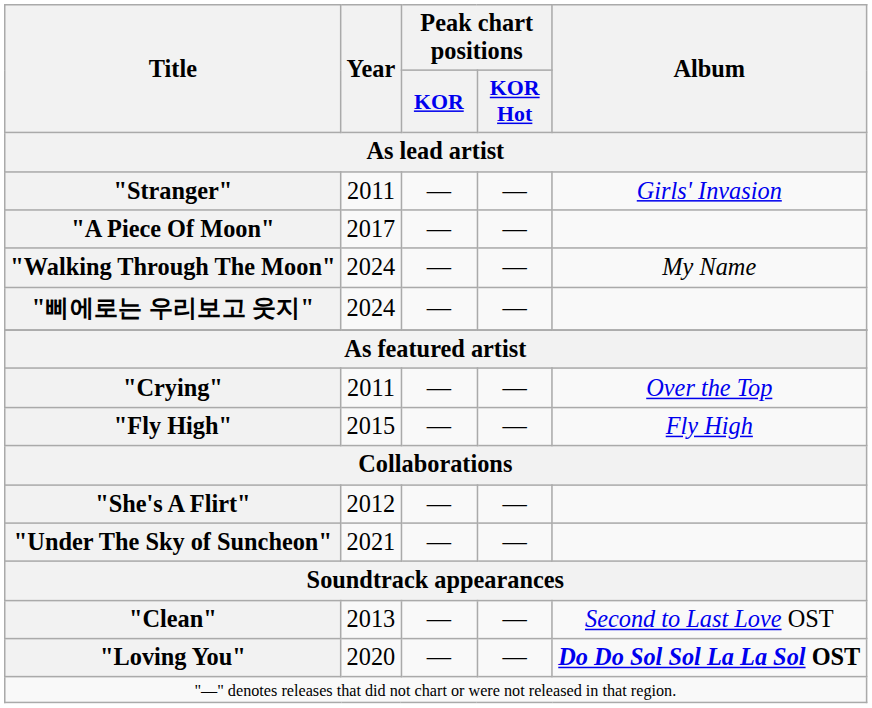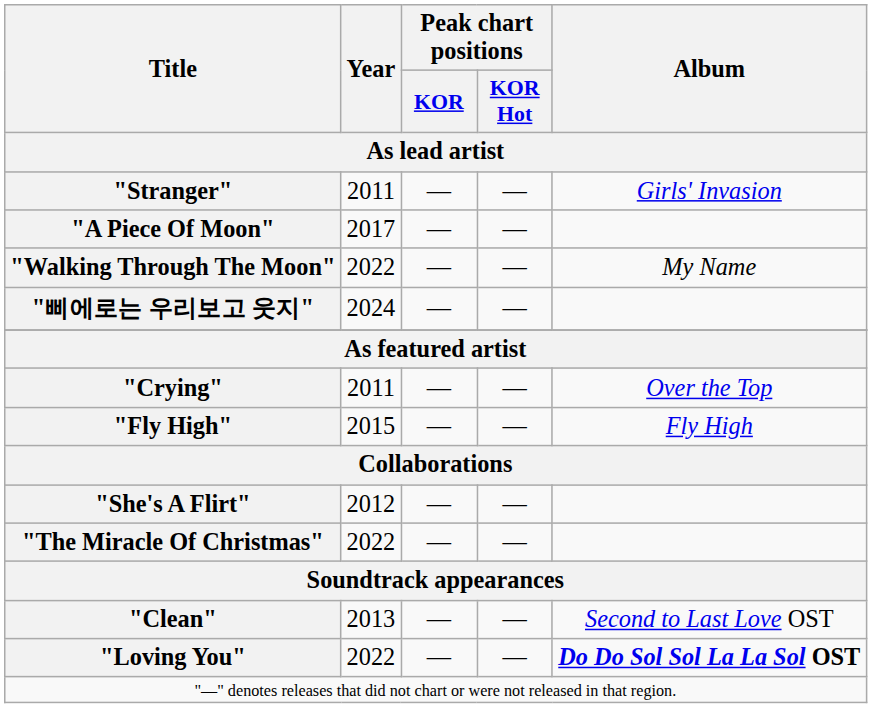"Walking Through The Moon" | Year: 2024 -> 2022
- row: "Under The Sky of Suncheon" | 2021 | — | —
+ row: "The Miracle Of Christmas" | 2022 | — | —
"Loving You" | Year: 2020 -> 2022
